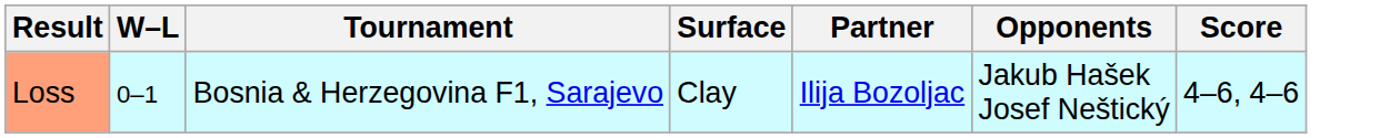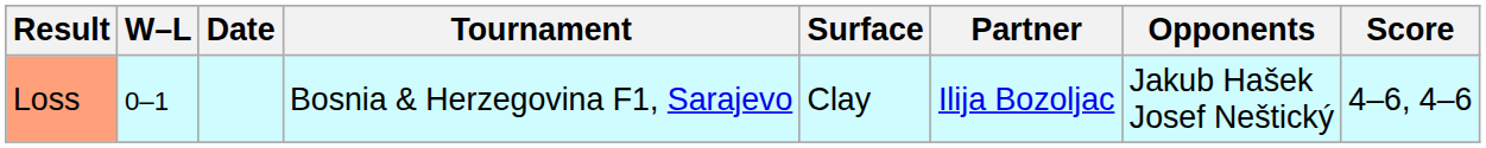+ column: Date
